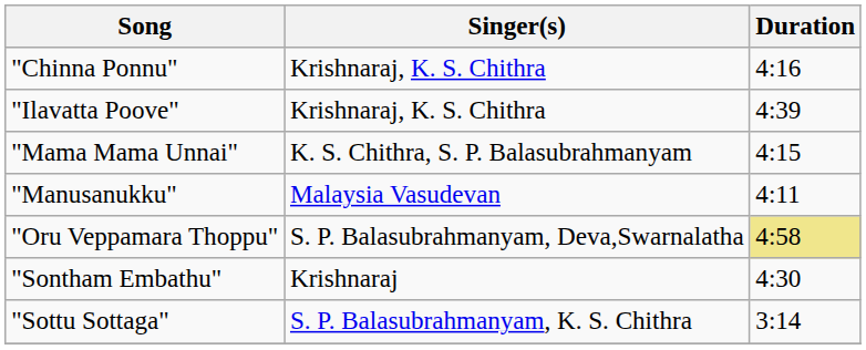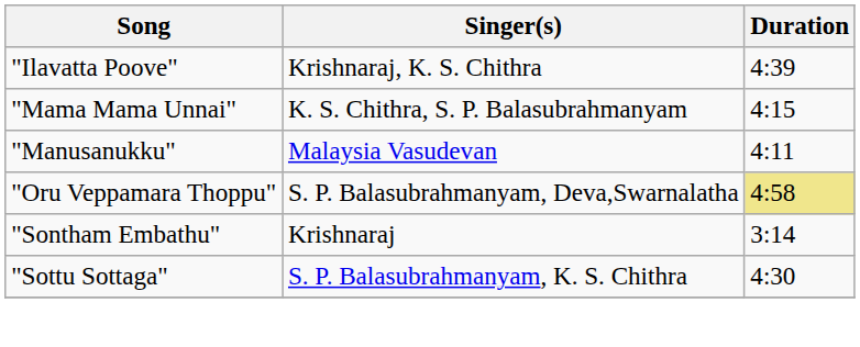- row: "Chinna Ponnu" | Krishnaraj, K. S. Chithra | 4:16
"Sontham Embathu" | Duration: 4:30 -> 3:14
"Sottu Sottaga" | Duration: 3:14 -> 4:30
